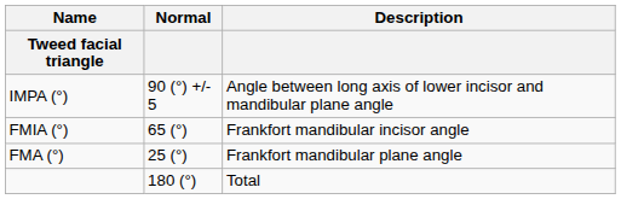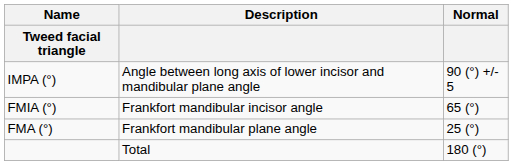columns swapped: Description <-> Normal
